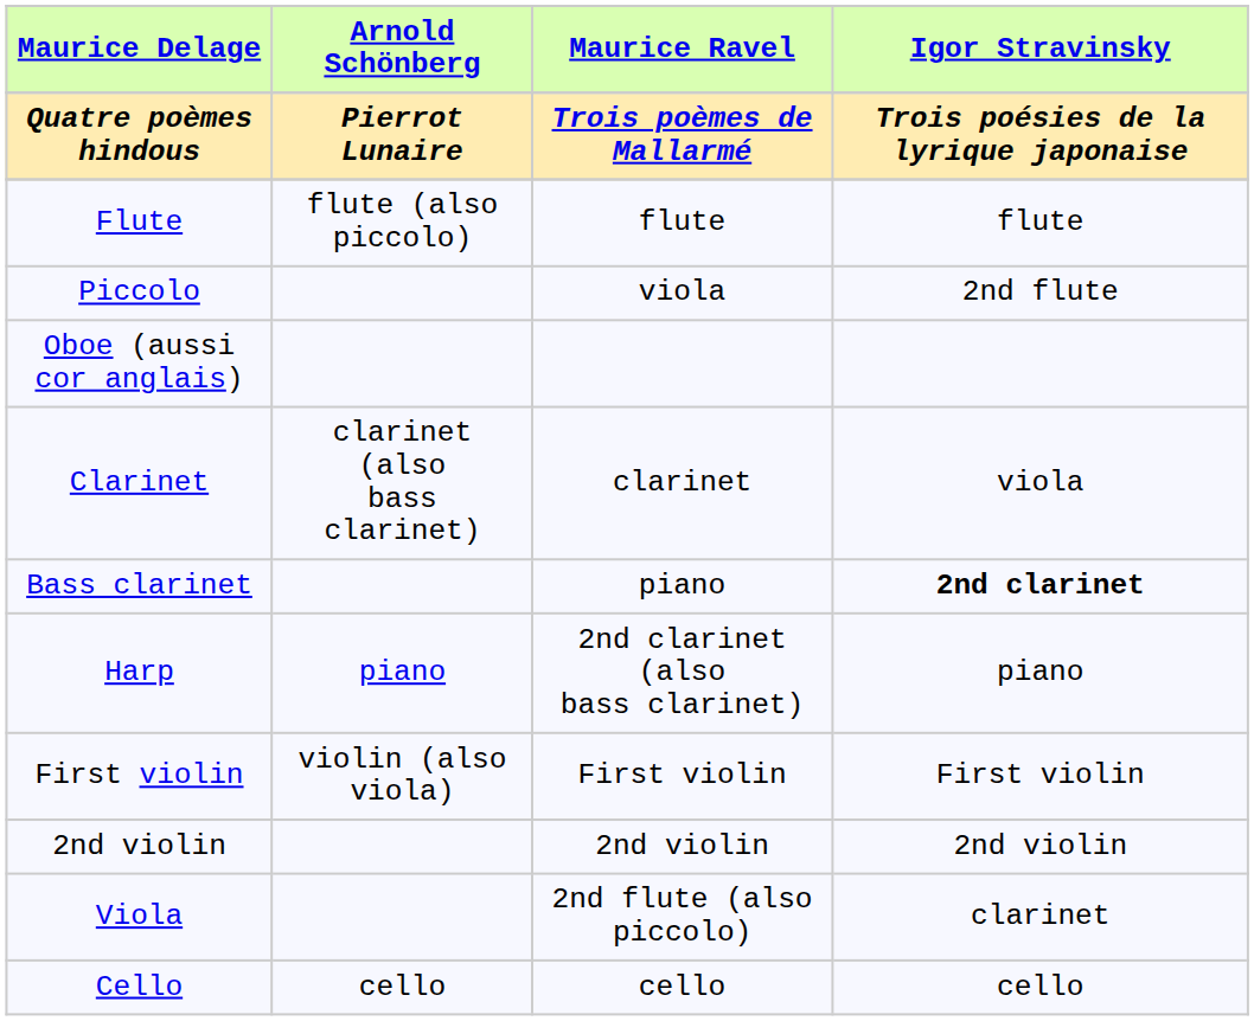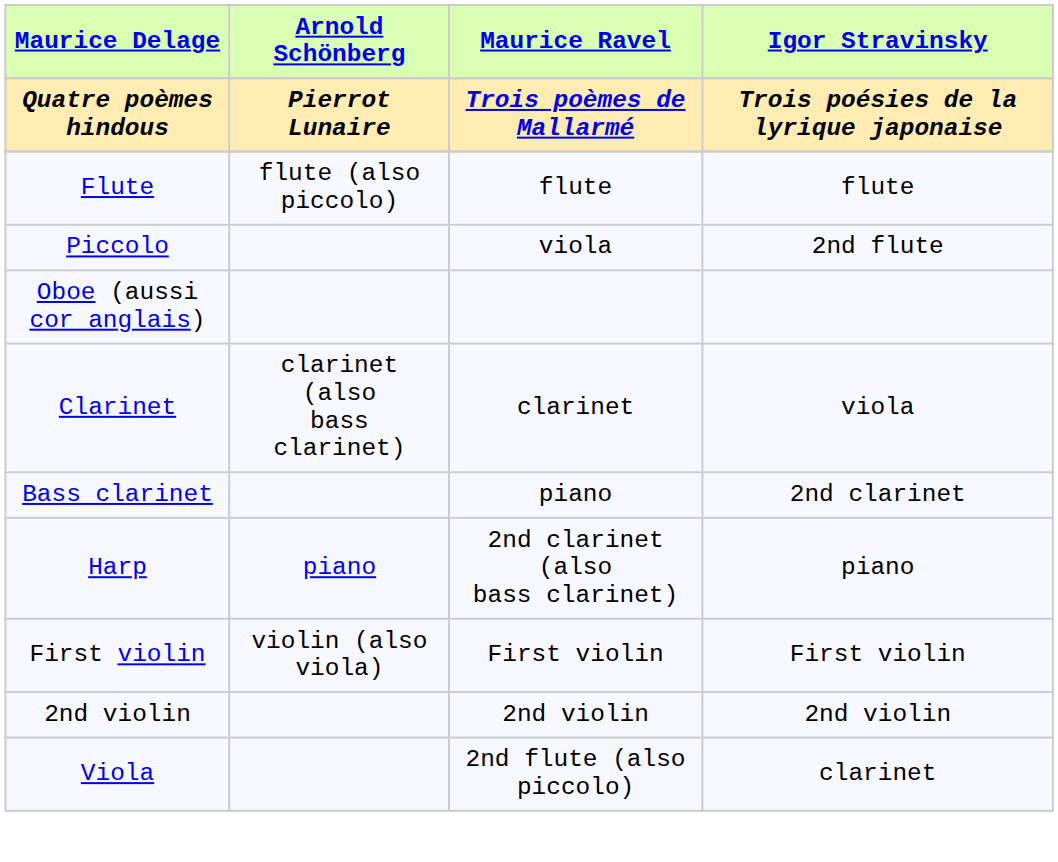Bass clarinet | Igor Stravinsky: bold -> normal
- row: Cello | cello | cello | cello
